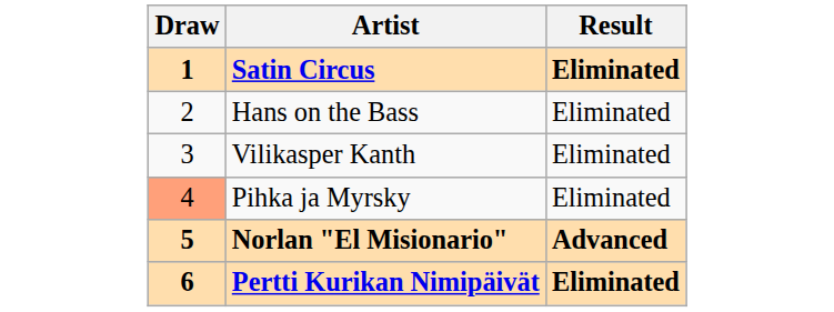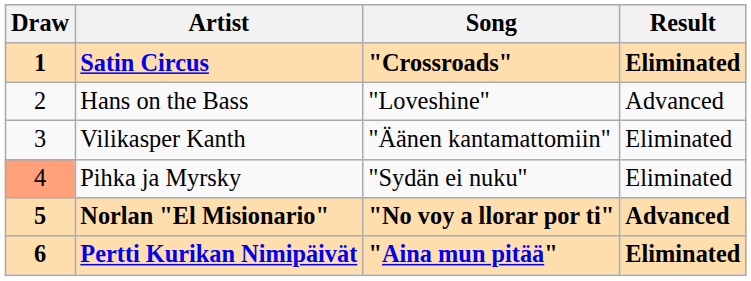+ column: Song | "Crossroads" | "Loveshine" | "Äänen kantamattomiin" | "Sydän ei nuku" | "No voy a llorar por ti" | "Aina mun pitää"
Hans on the Bass | Result: Eliminated -> Advanced
